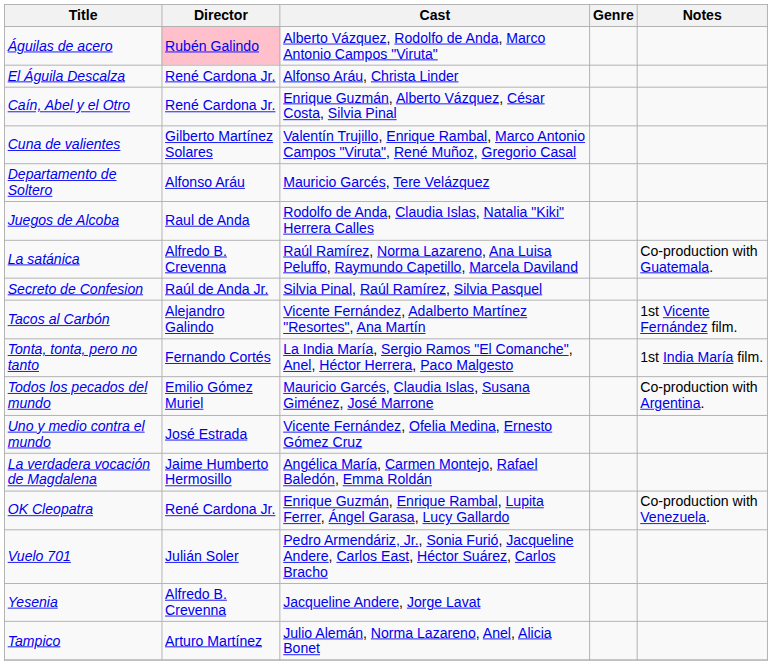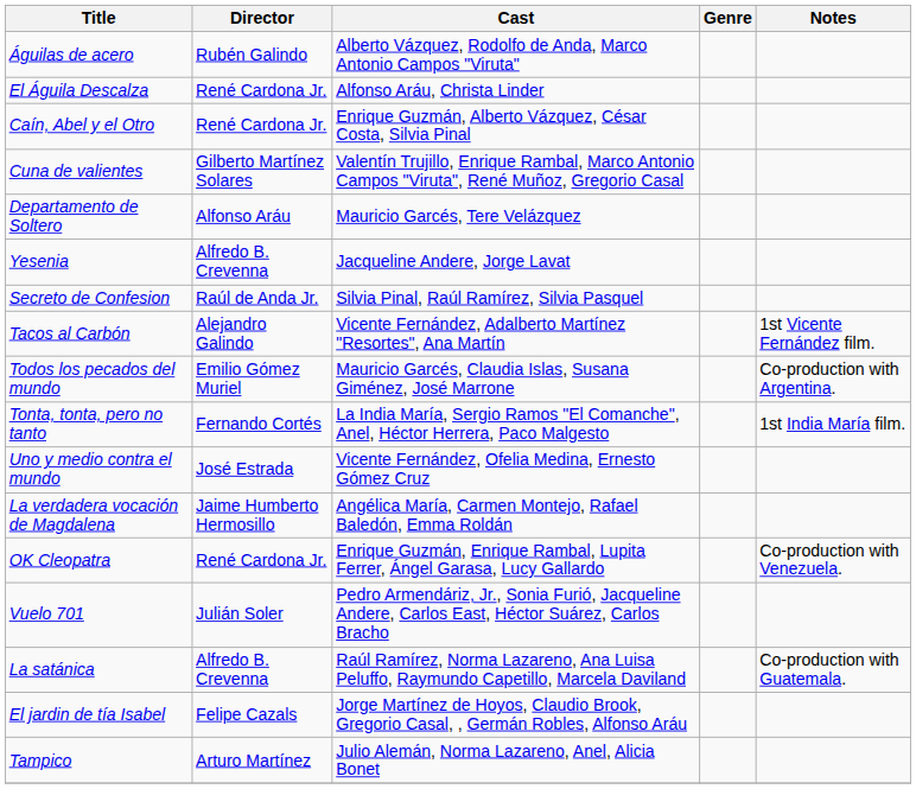Águilas de acero | Director: pink background -> no background
- row: Juegos de Alcoba | Raul de Anda | Rodolfo de Anda, Claudia Islas, Natalia "Kiki" Herrera Calles
rows swapped: La satánica <-> Yesenia
rows swapped: Todos los pecados del mundo <-> Tonta, tonta, pero no tanto
+ row: El jardin de tía Isabel | Felipe Cazals | Jorge Martínez de Hoyos, Claudio Brook, Gregorio Casal, , Germán Robles, Alfonso Aráu
